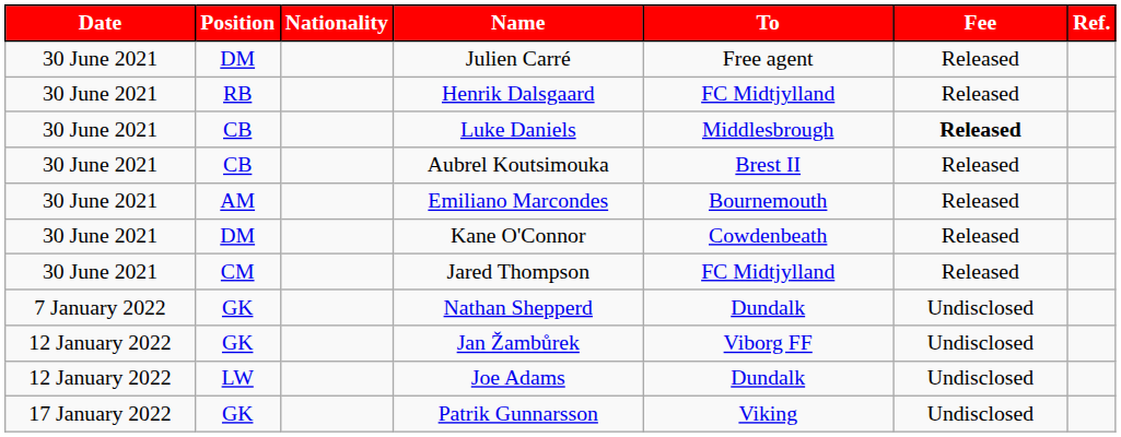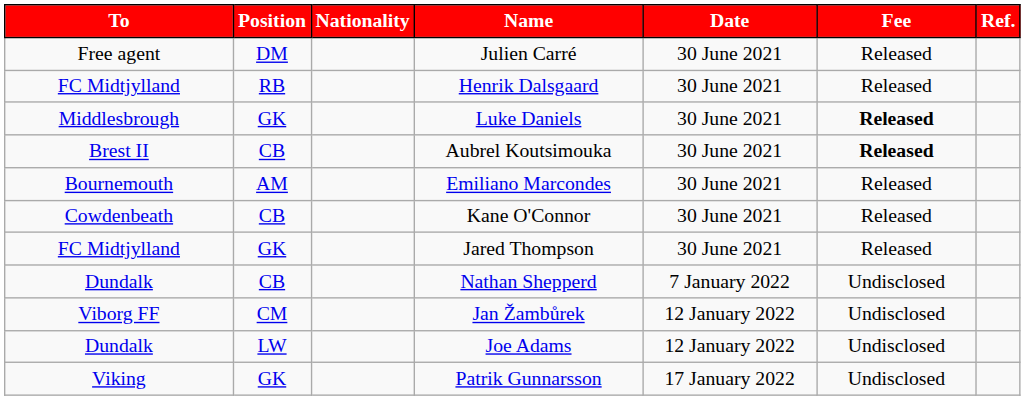columns swapped: Date <-> To
Luke Daniels | Position: CB -> GK
Aubrel Koutsimouka | Fee: normal -> bold
Kane O'Connor | Position: DM -> CB
Jared Thompson | Position: CM -> GK
Nathan Shepperd | Position: GK -> CB
Jan Žambůrek | Position: GK -> CM
